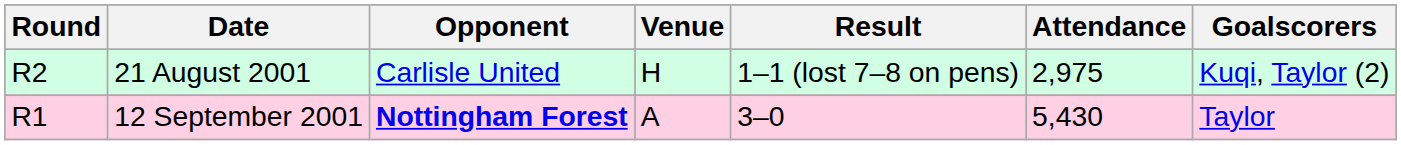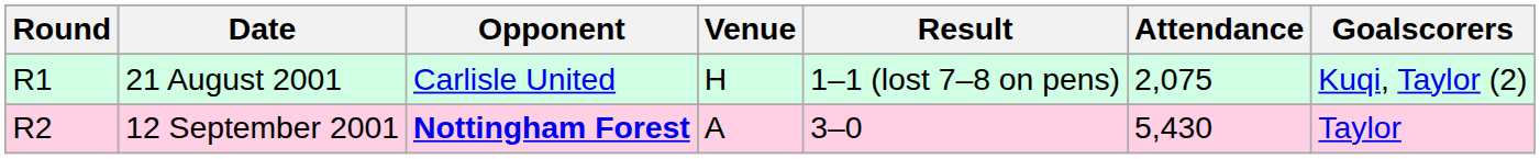21 August 2001 | Round: R2 -> R1
21 August 2001 | Attendance: 2,975 -> 2,075
12 September 2001 | Round: R1 -> R2
